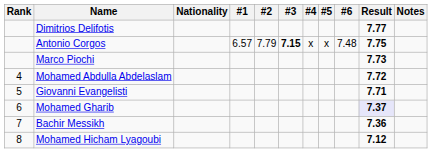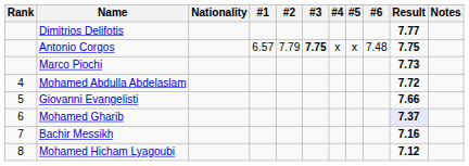Antonio Corgos | #3: 7.15 -> 7.75
Giovanni Evangelisti | Result: 7.71 -> 7.66
Bachir Messikh | Result: 7.36 -> 7.16
